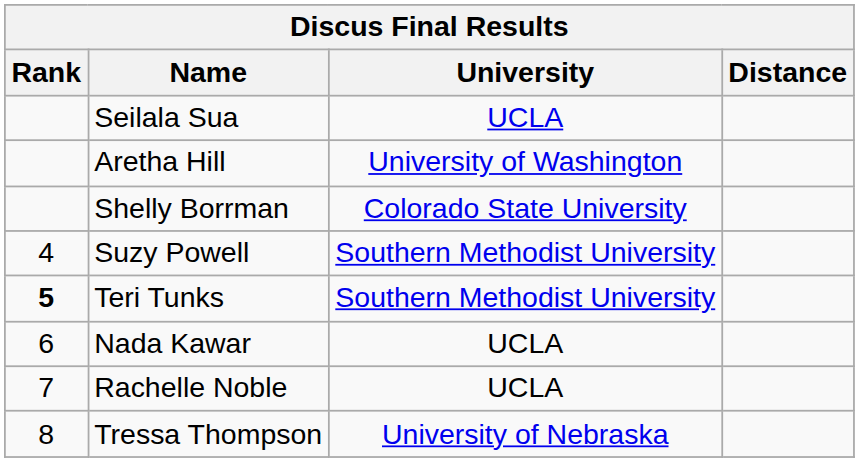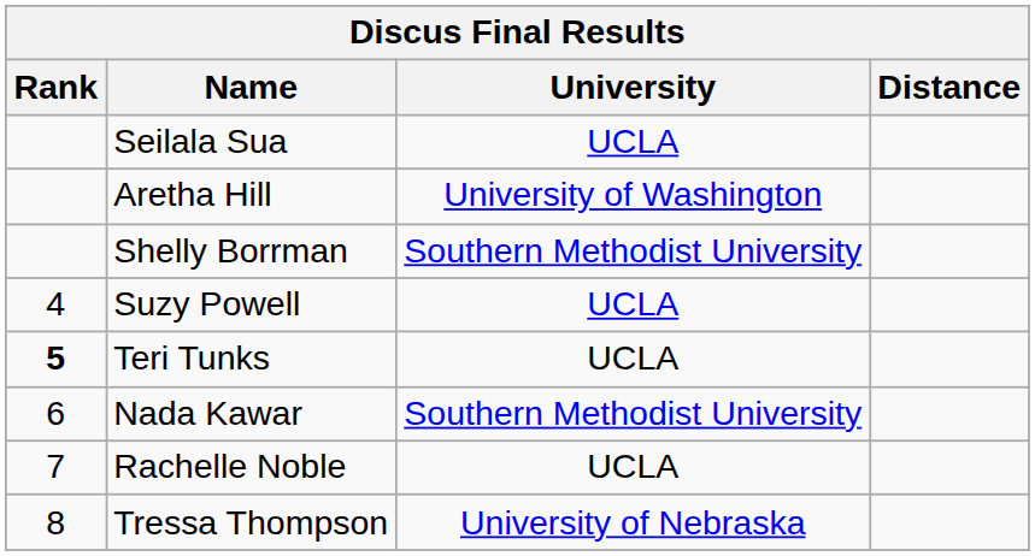Shelly Borrman | University: Colorado State University -> Southern Methodist University
Suzy Powell | University: Southern Methodist University -> UCLA
Teri Tunks | University: Southern Methodist University -> UCLA
Nada Kawar | University: UCLA -> Southern Methodist University
